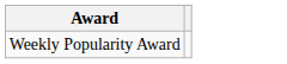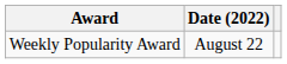+ column: Date (2022) | August 22
